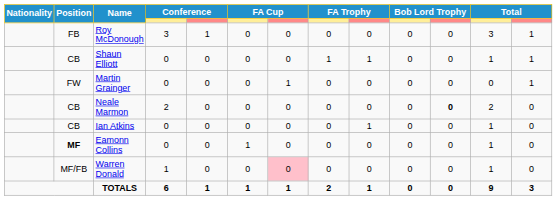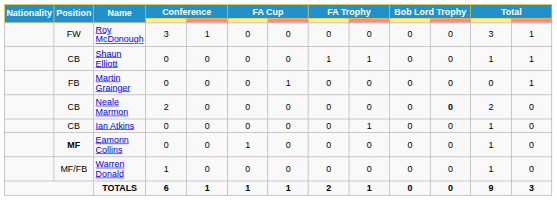Roy McDonough | Position: FB -> FW
Martin Grainger | Position: FW -> FB
Warren Donald | column 7: pink background -> no background
